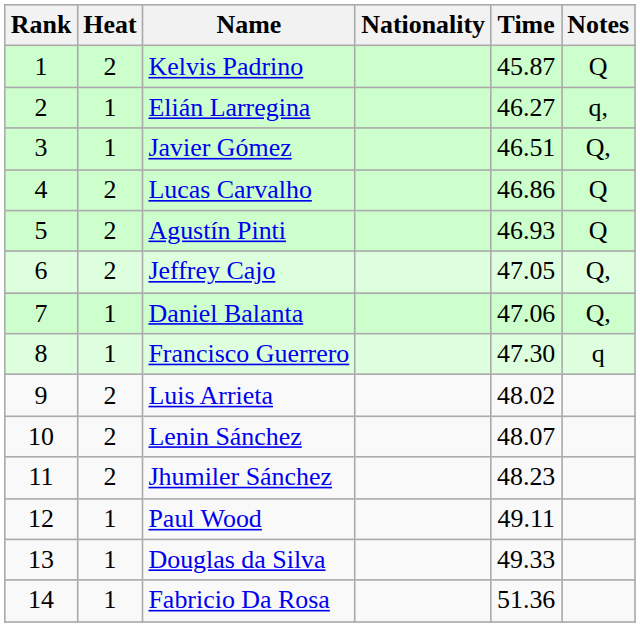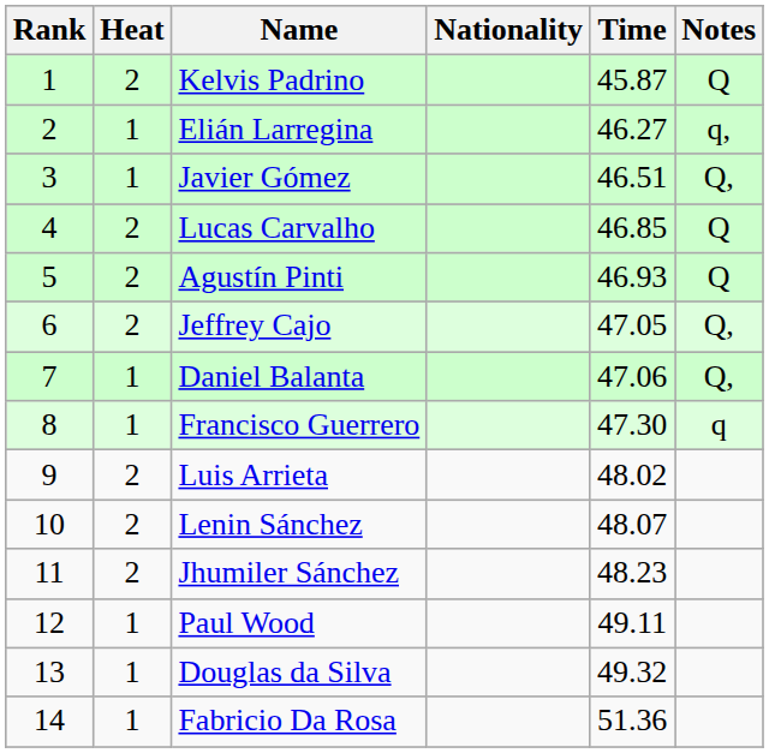Lucas Carvalho | Time: 46.86 -> 46.85
Douglas da Silva | Time: 49.33 -> 49.32
